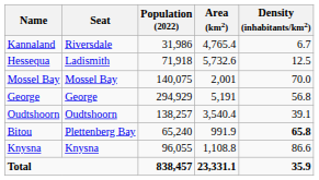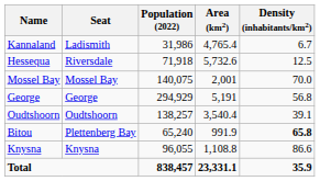Kannaland | Seat: Riversdale -> Ladismith
Hessequa | Seat: Ladismith -> Riversdale
